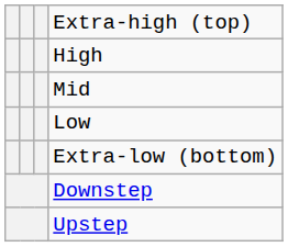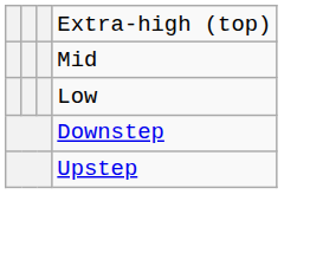- row: High
- row: Extra-low (bottom)
